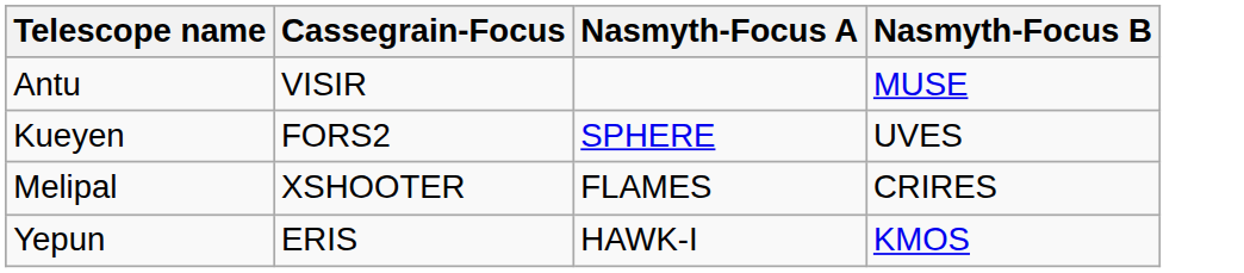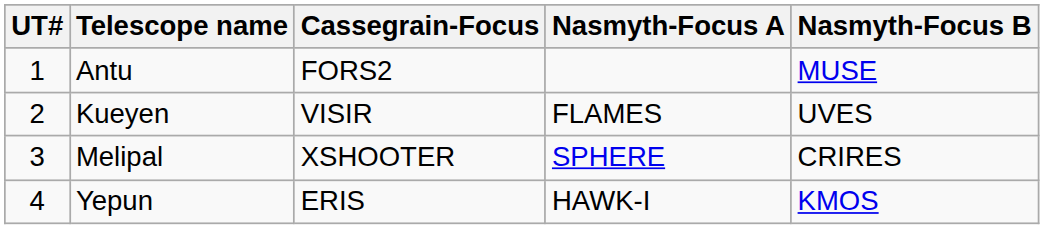+ column: UT# | 1 | 2 | 3 | 4
Antu | Cassegrain-Focus: VISIR -> FORS2
Kueyen | Cassegrain-Focus: FORS2 -> VISIR
Kueyen | Nasmyth-Focus A: SPHERE -> FLAMES
Melipal | Nasmyth-Focus A: FLAMES -> SPHERE
